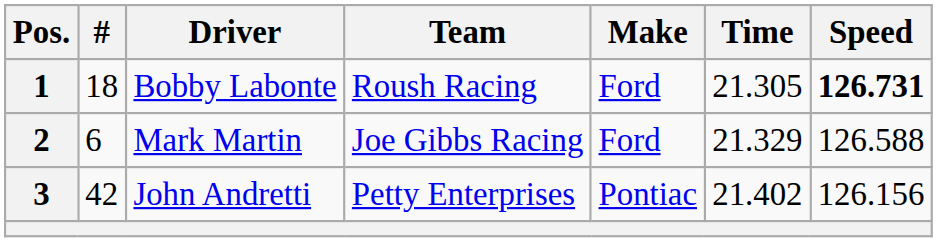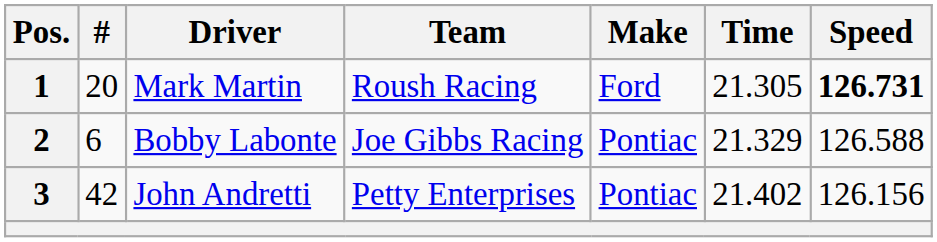1 | #: 18 -> 20
1 | Driver: Bobby Labonte -> Mark Martin
2 | Driver: Mark Martin -> Bobby Labonte
2 | Make: Ford -> Pontiac
